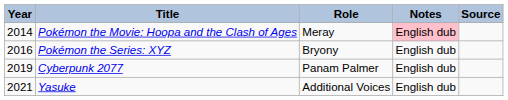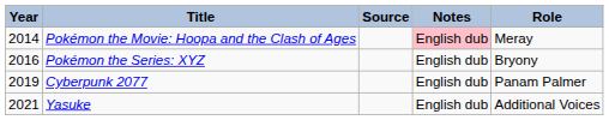columns swapped: Role <-> Source
